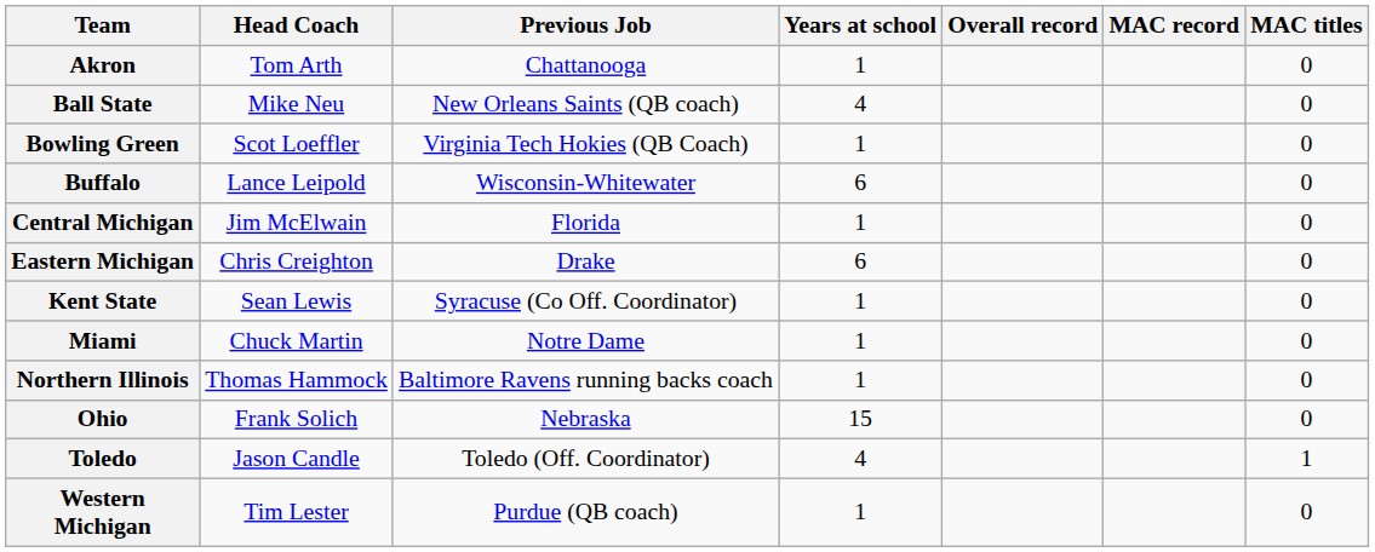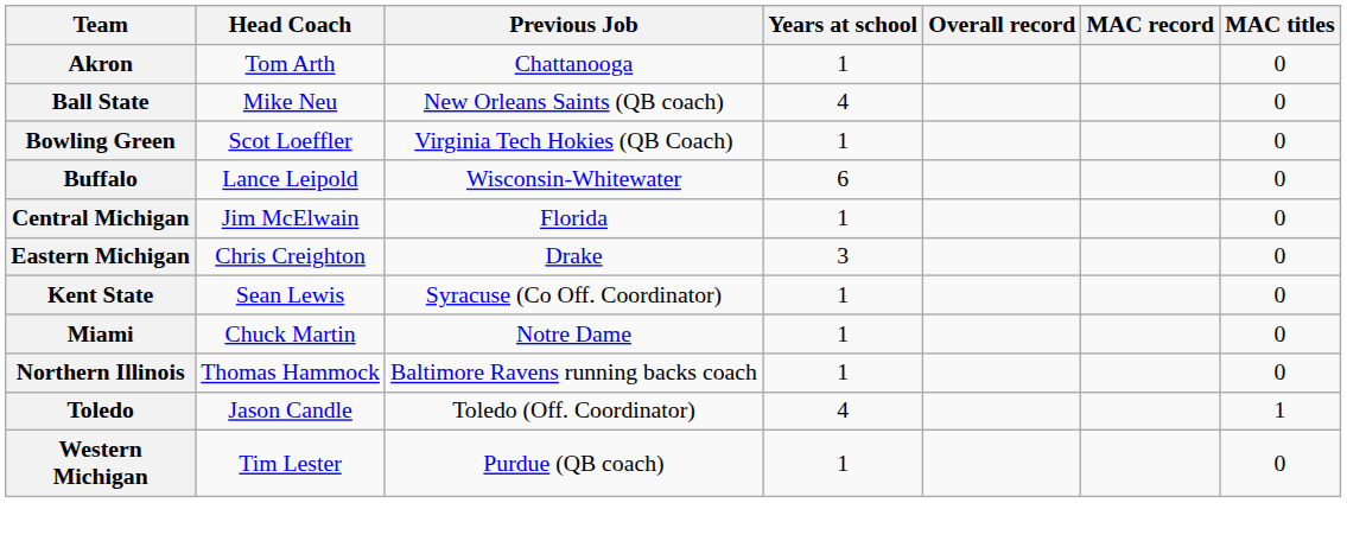Eastern Michigan | Years at school: 6 -> 3
- row: Ohio | Frank Solich | Nebraska | 15 | 0
